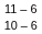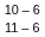rows swapped: 10 – 6 <-> 11 – 6
